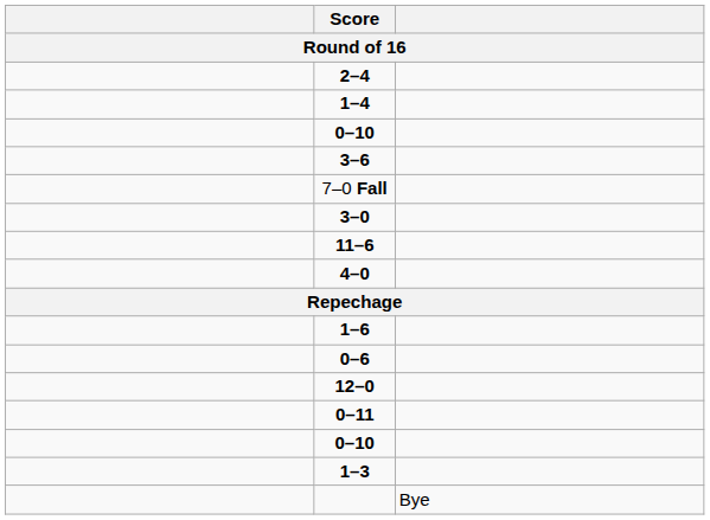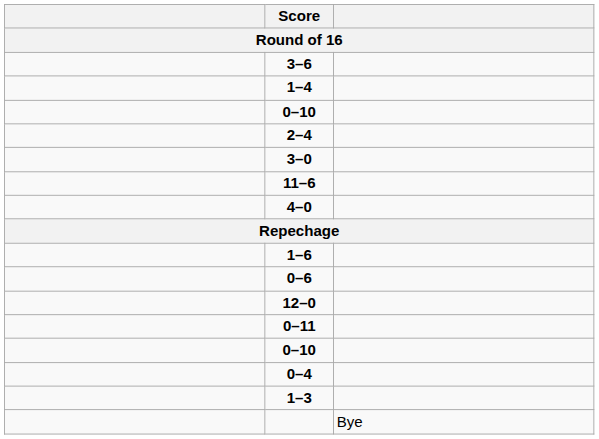rows swapped: 2–4 <-> 3–6
- row: 7–0 Fall
+ row: 0–4
